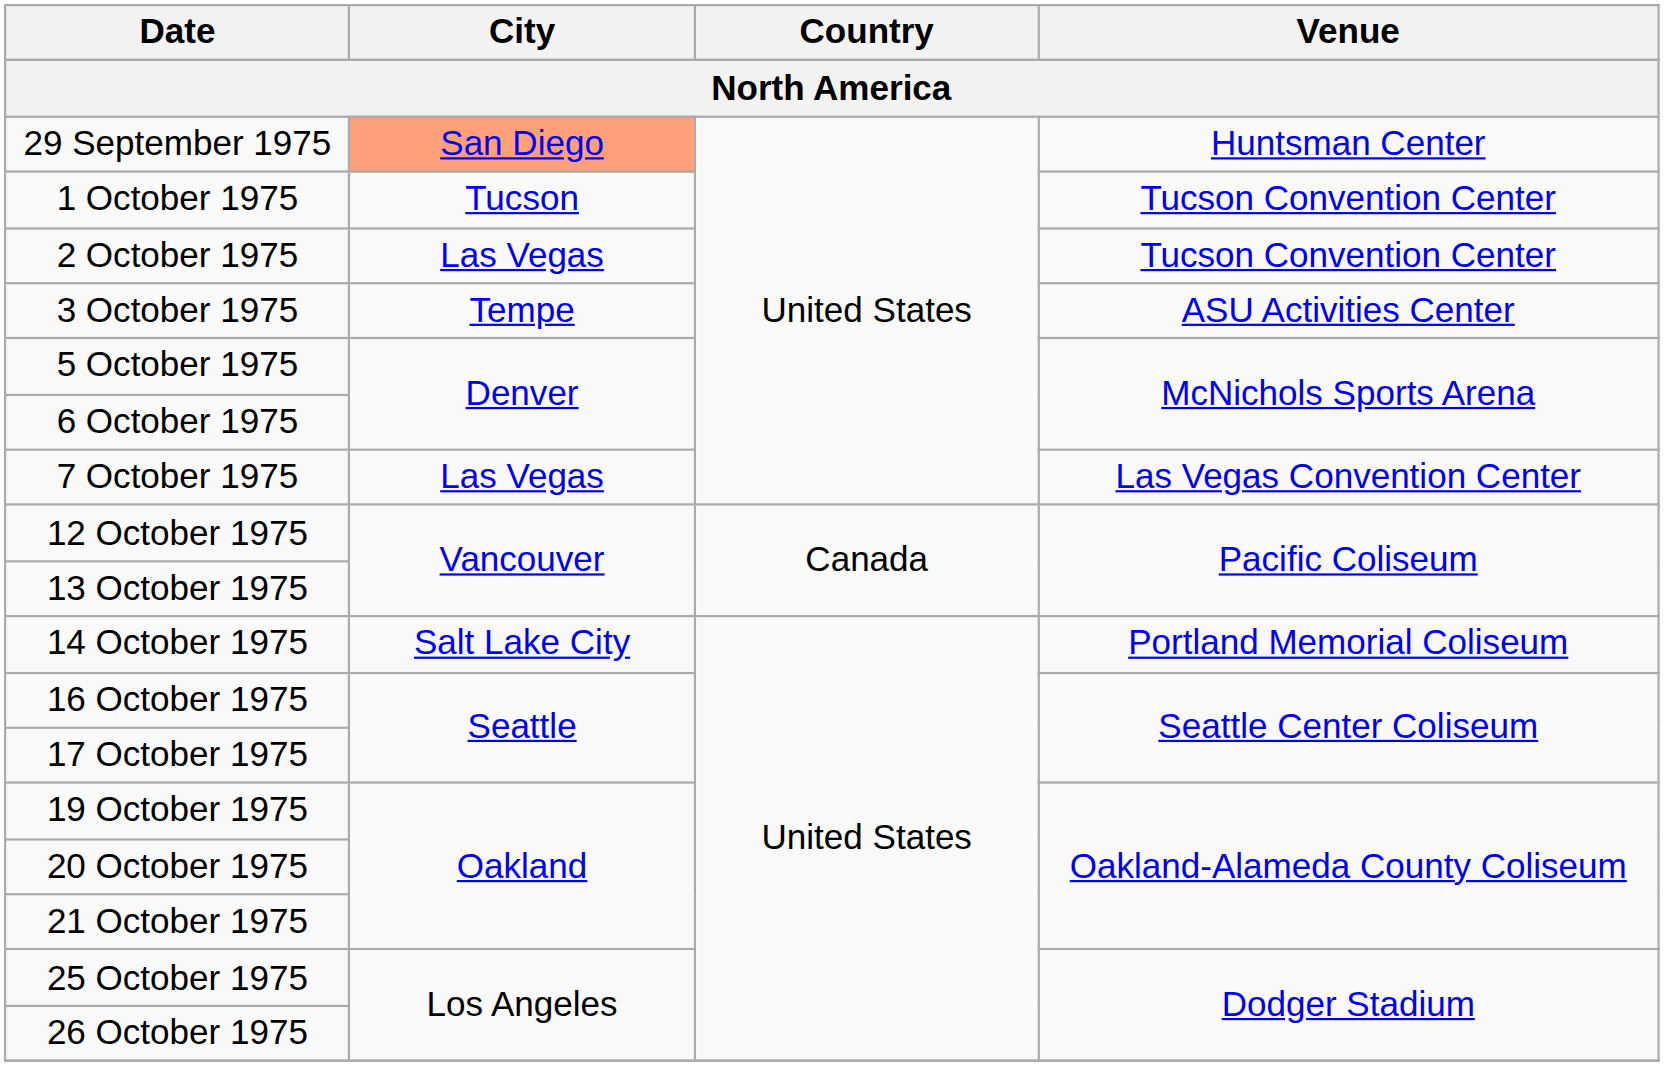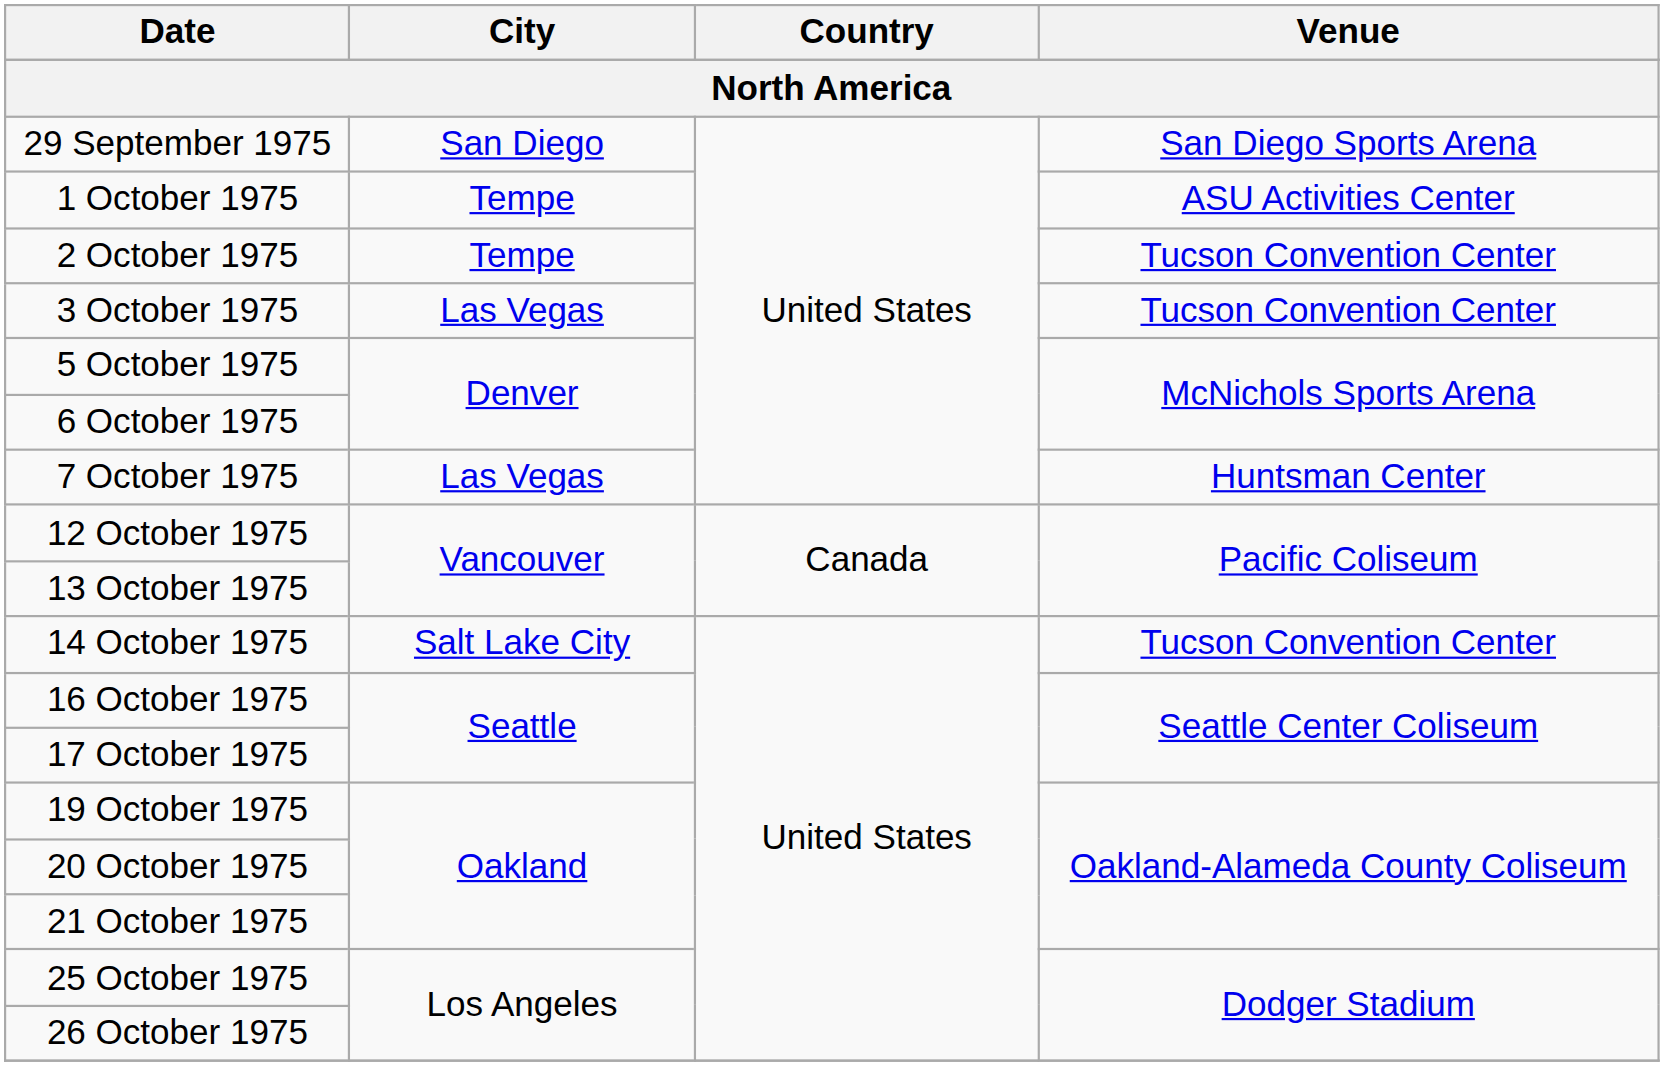29 September 1975 | City: lightsalmon background -> no background
29 September 1975 | Venue: Huntsman Center -> San Diego Sports Arena
1 October 1975 | City: Tucson -> Tempe
1 October 1975 | Venue: Tucson Convention Center -> ASU Activities Center
2 October 1975 | City: Las Vegas -> Tempe
3 October 1975 | City: Tempe -> Las Vegas
3 October 1975 | Venue: ASU Activities Center -> Tucson Convention Center
7 October 1975 | Venue: Las Vegas Convention Center -> Huntsman Center
14 October 1975 | Venue: Portland Memorial Coliseum -> Tucson Convention Center
